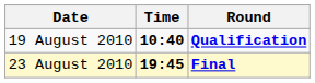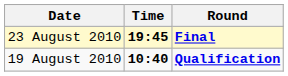rows swapped: 19 August 2010 <-> 23 August 2010
